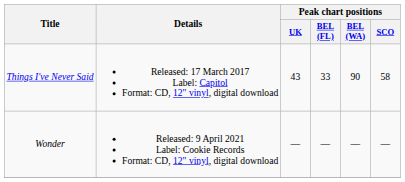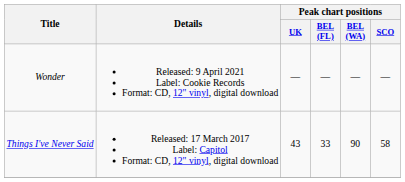rows swapped: Things I've Never Said <-> Wonder
